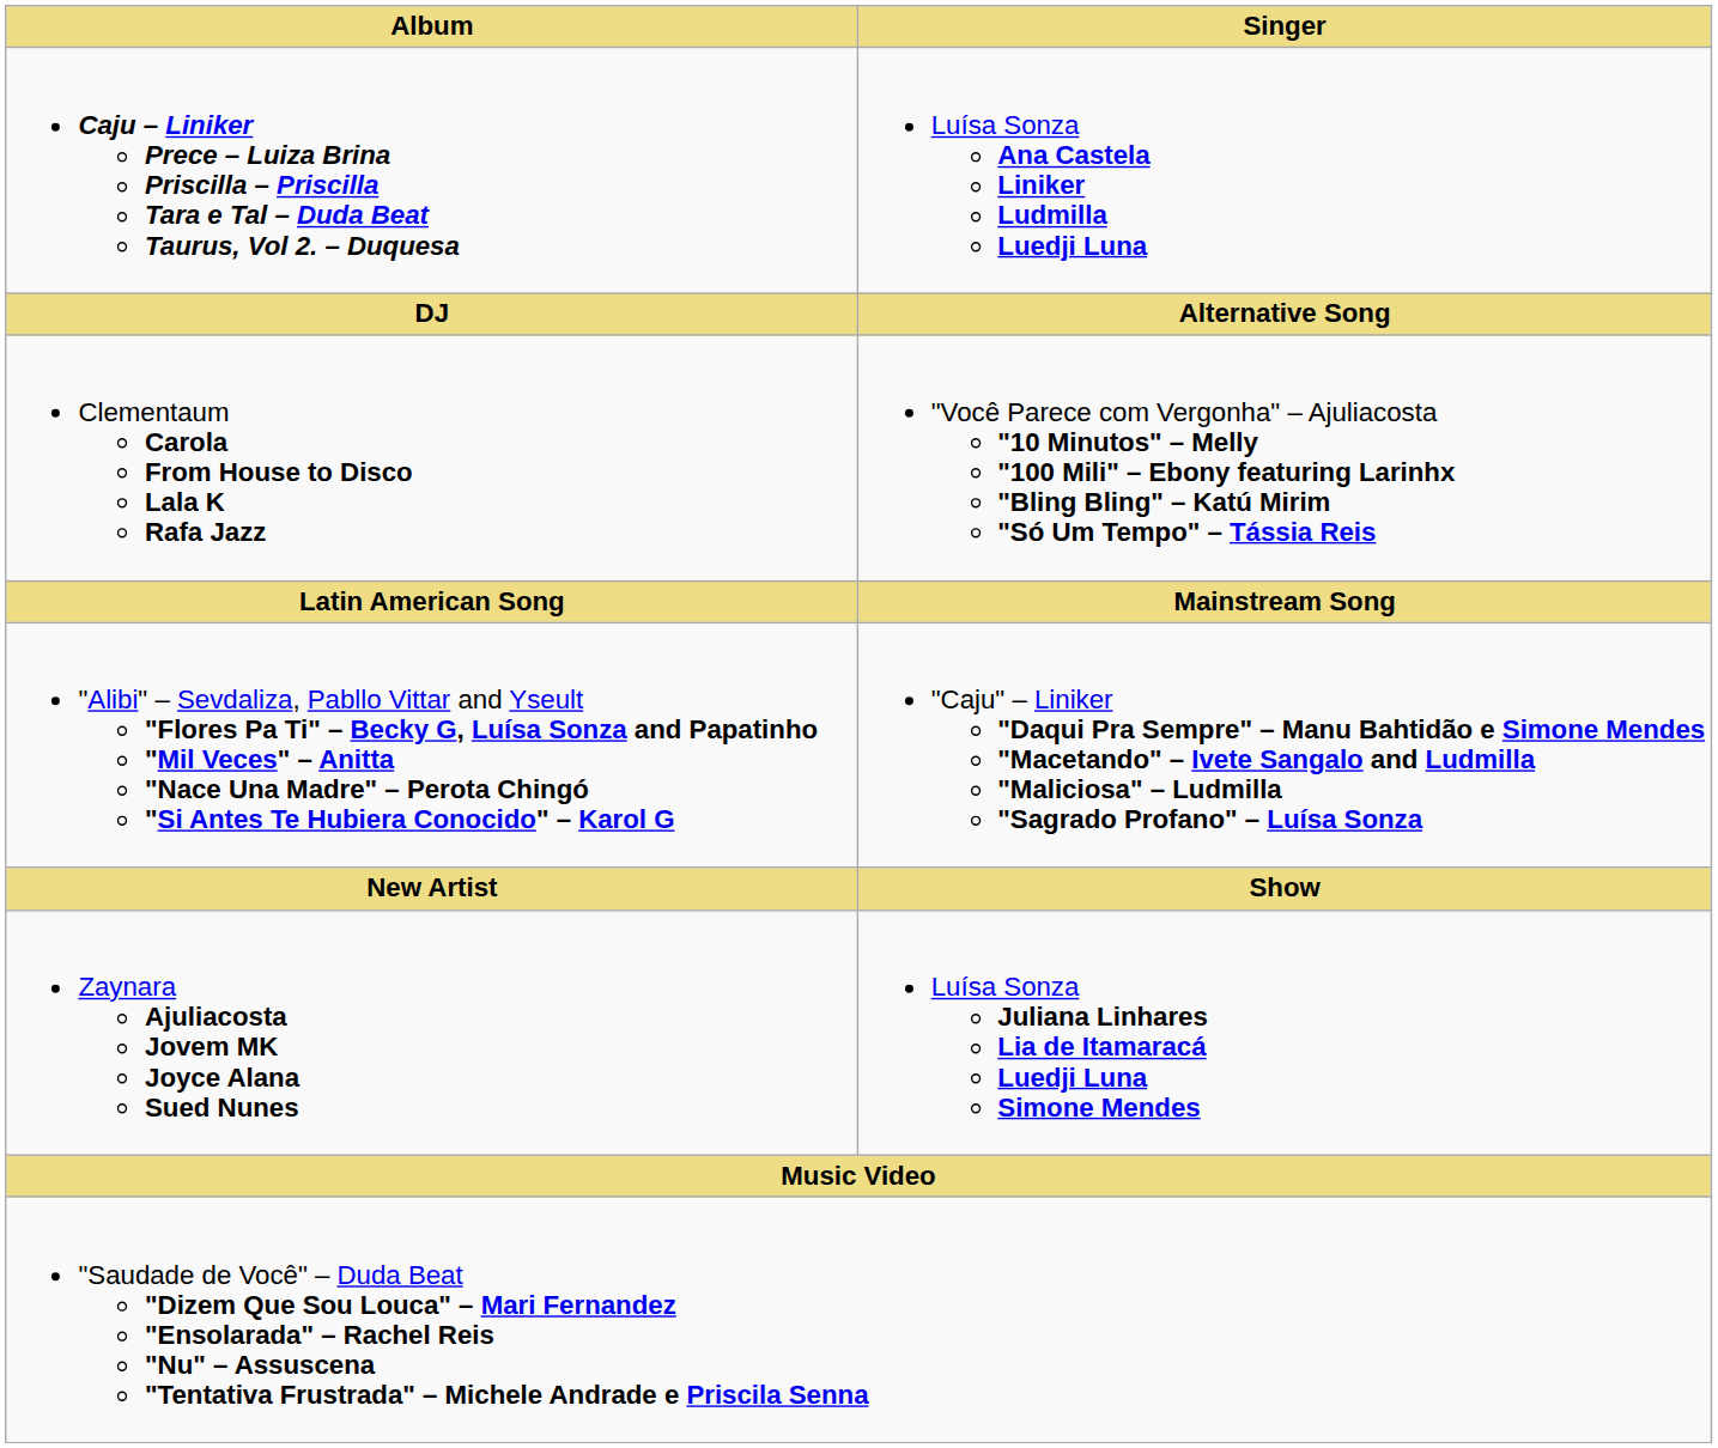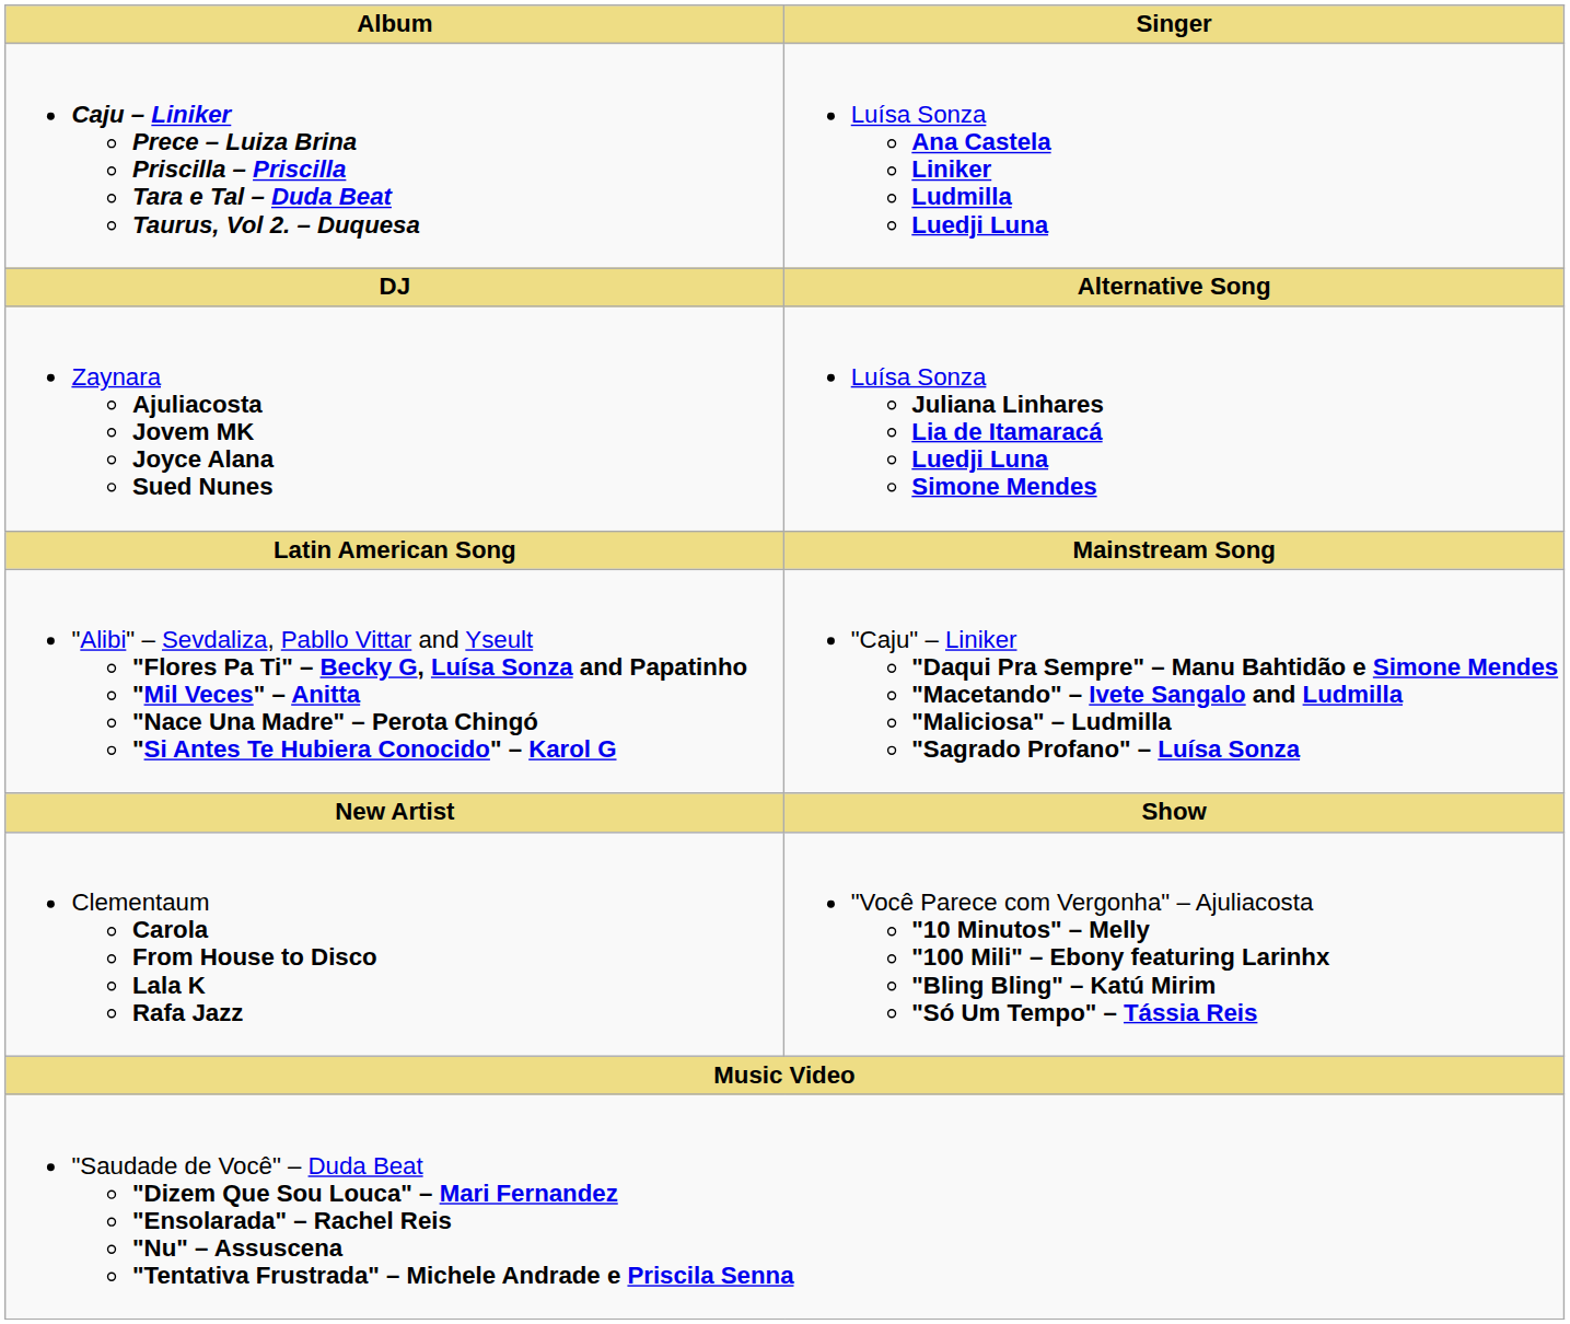rows swapped: Clementaum Carola From House to Disco Lala K Rafa Jazz <-> Zaynara Ajuliacosta Jovem MK Joyce Alana Sued Nunes
